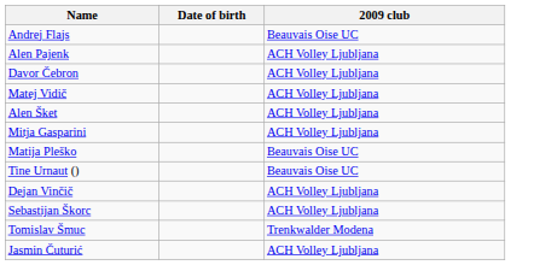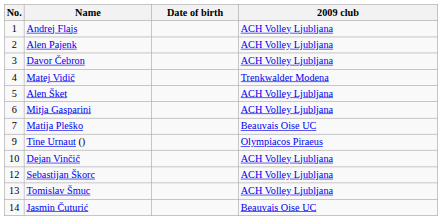+ column: No. | 1 | 2 | 3 | 4 | 5 | 6 | 7 | 9 | 10 | 12 | 13 | 14
Andrej Flajs | 2009 club: Beauvais Oise UC -> ACH Volley Ljubljana
Matej Vidič | 2009 club: ACH Volley Ljubljana -> Trenkwalder Modena
Tine Urnaut () | 2009 club: Beauvais Oise UC -> Olympiacos Piraeus
Tomislav Šmuc | 2009 club: Trenkwalder Modena -> ACH Volley Ljubljana
Jasmin Čuturić | 2009 club: ACH Volley Ljubljana -> Beauvais Oise UC
